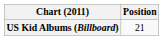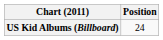US Kid Albums (Billboard) | Position: 21 -> 24
